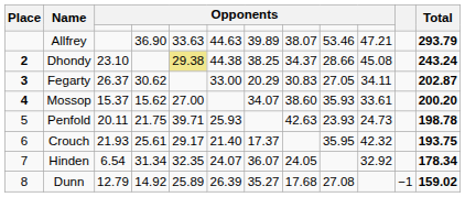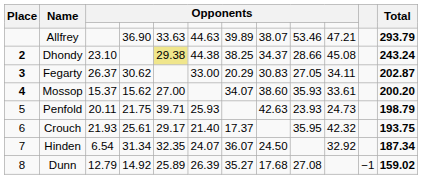Penfold | Total: 198.78 -> 198.79
Hinden | column 8: 24.05 -> 24.50
Hinden | Total: 178.34 -> 187.34
